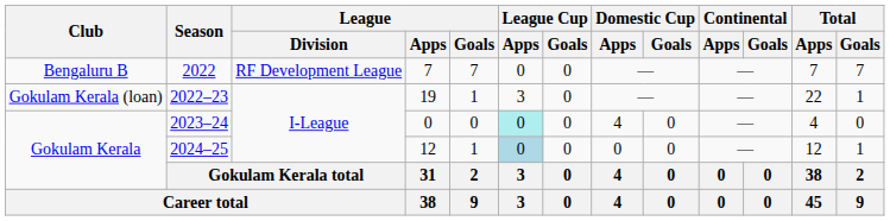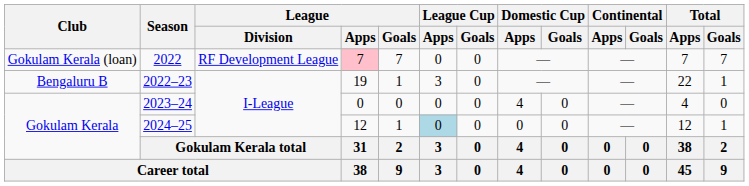2022 | Club: Bengaluru B -> Gokulam Kerala (loan)
2022 | League / Apps: no background -> pink background
2022–23 | Club: Gokulam Kerala (loan) -> Bengaluru B
2023–24 | League Cup / Apps: paleturquoise background -> no background
